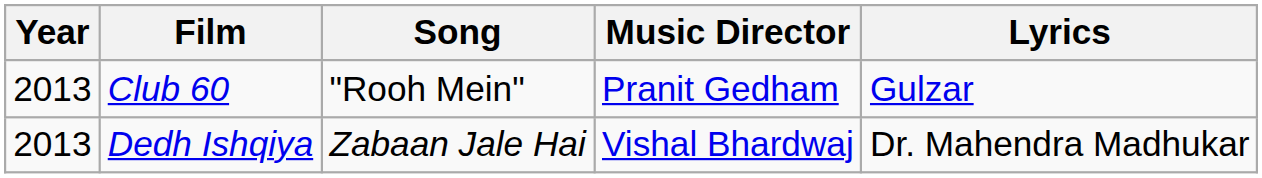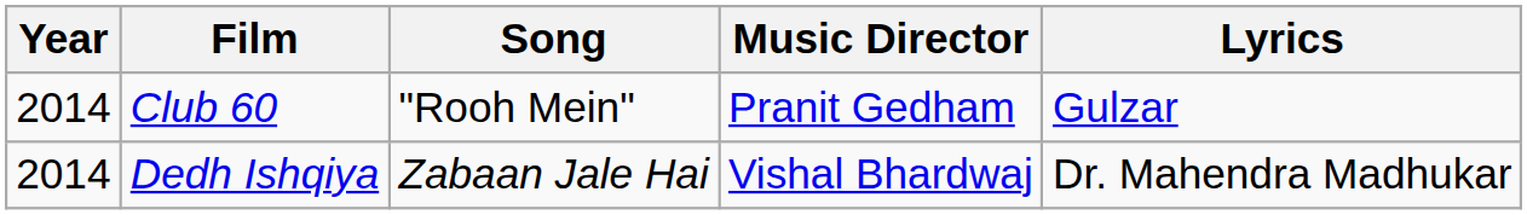Club 60 | Year: 2013 -> 2014
Dedh Ishqiya | Year: 2013 -> 2014
